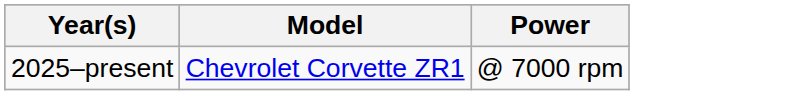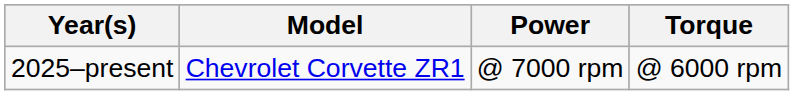+ column: Torque | @ 6000 rpm
